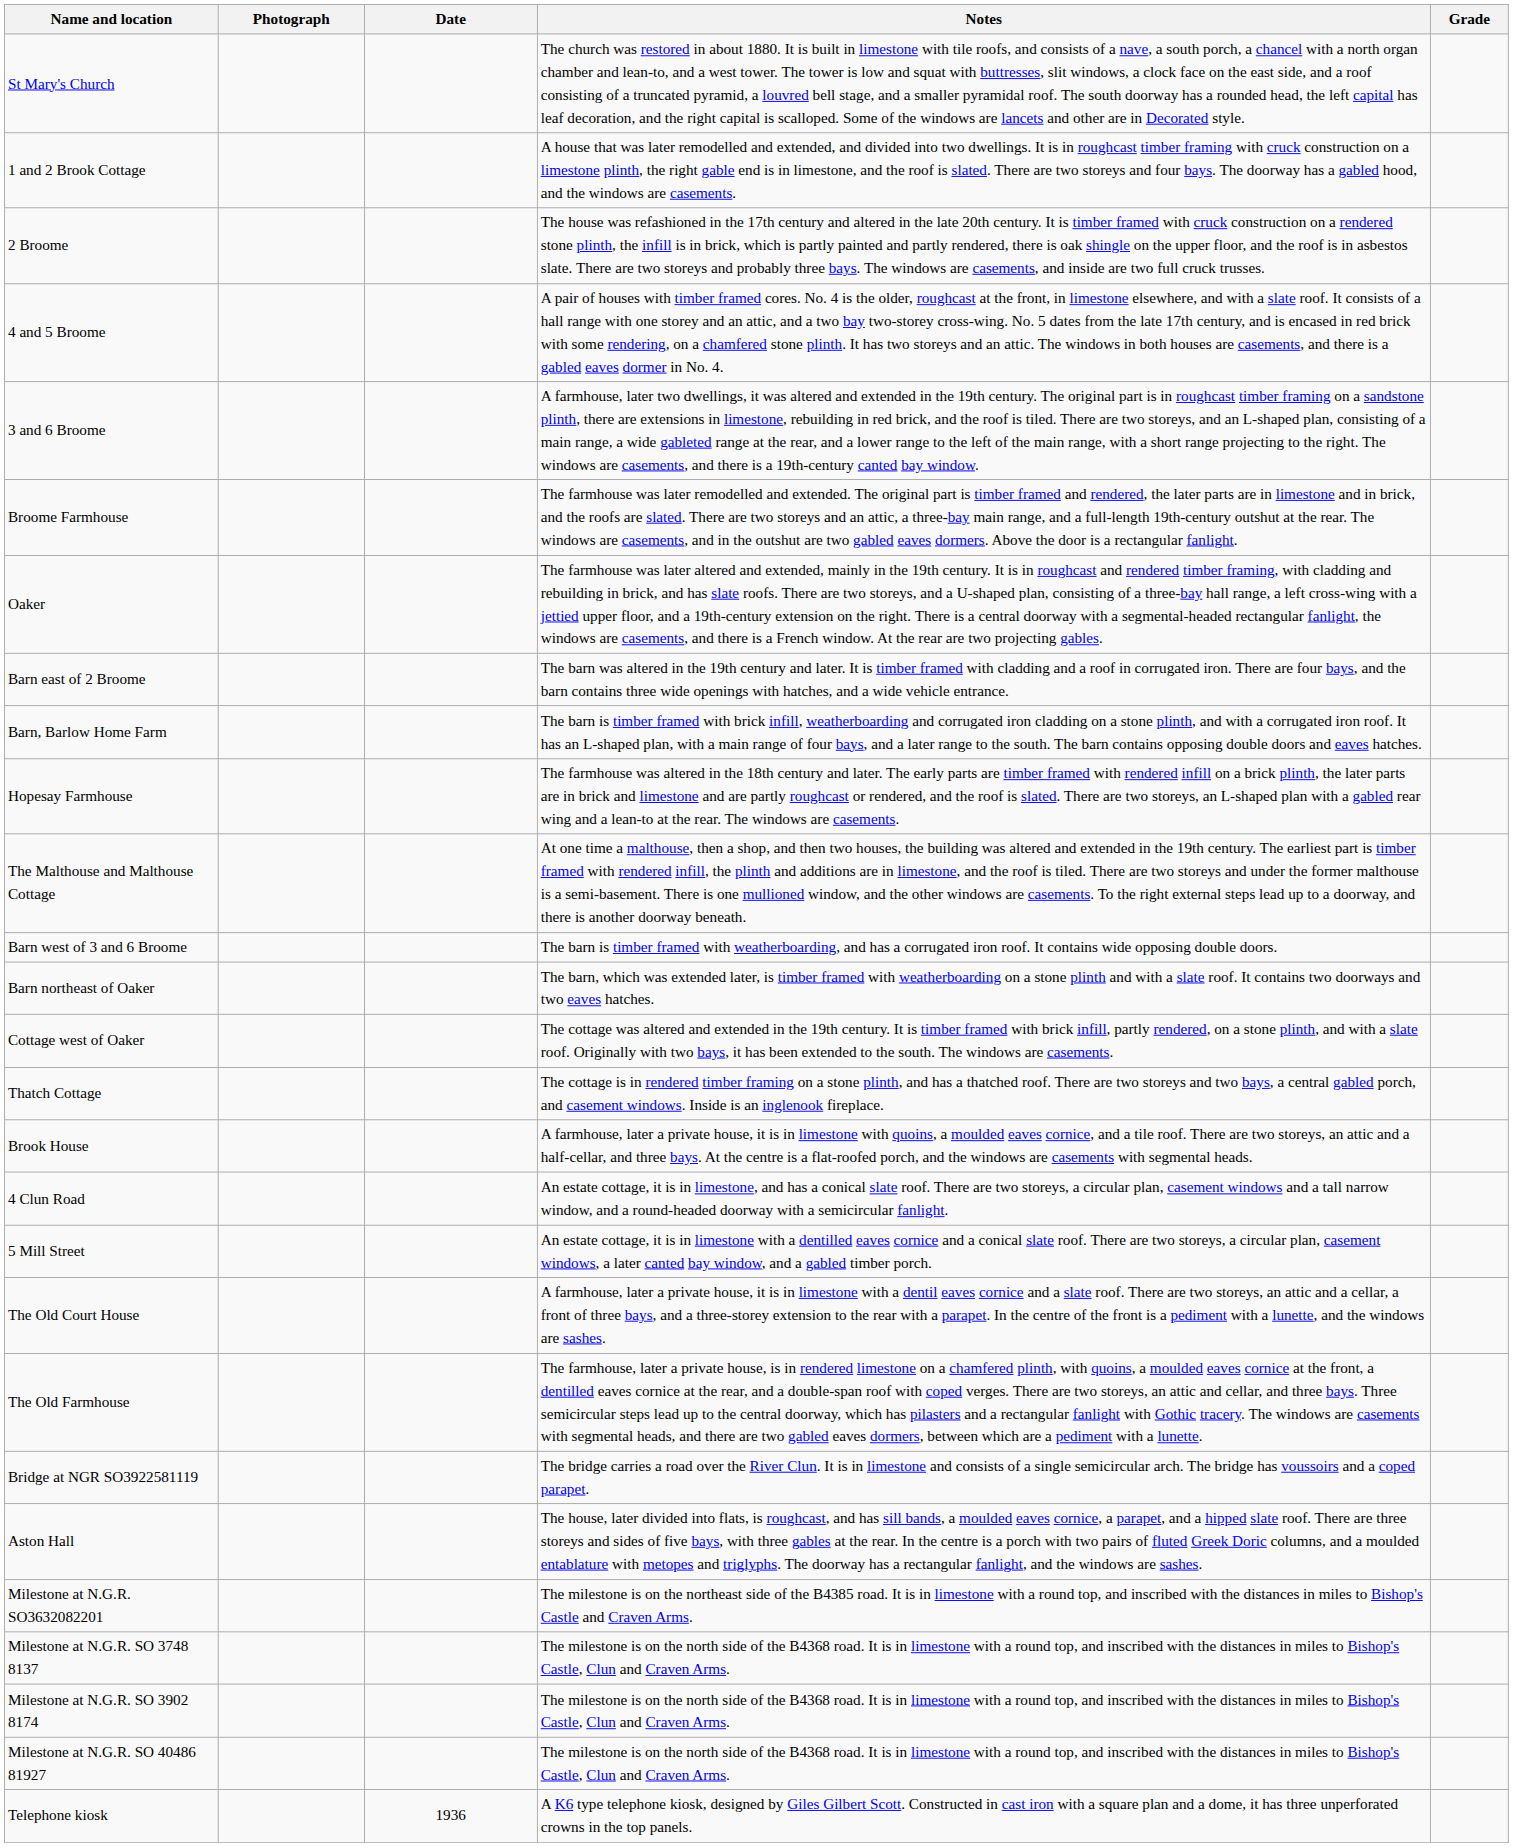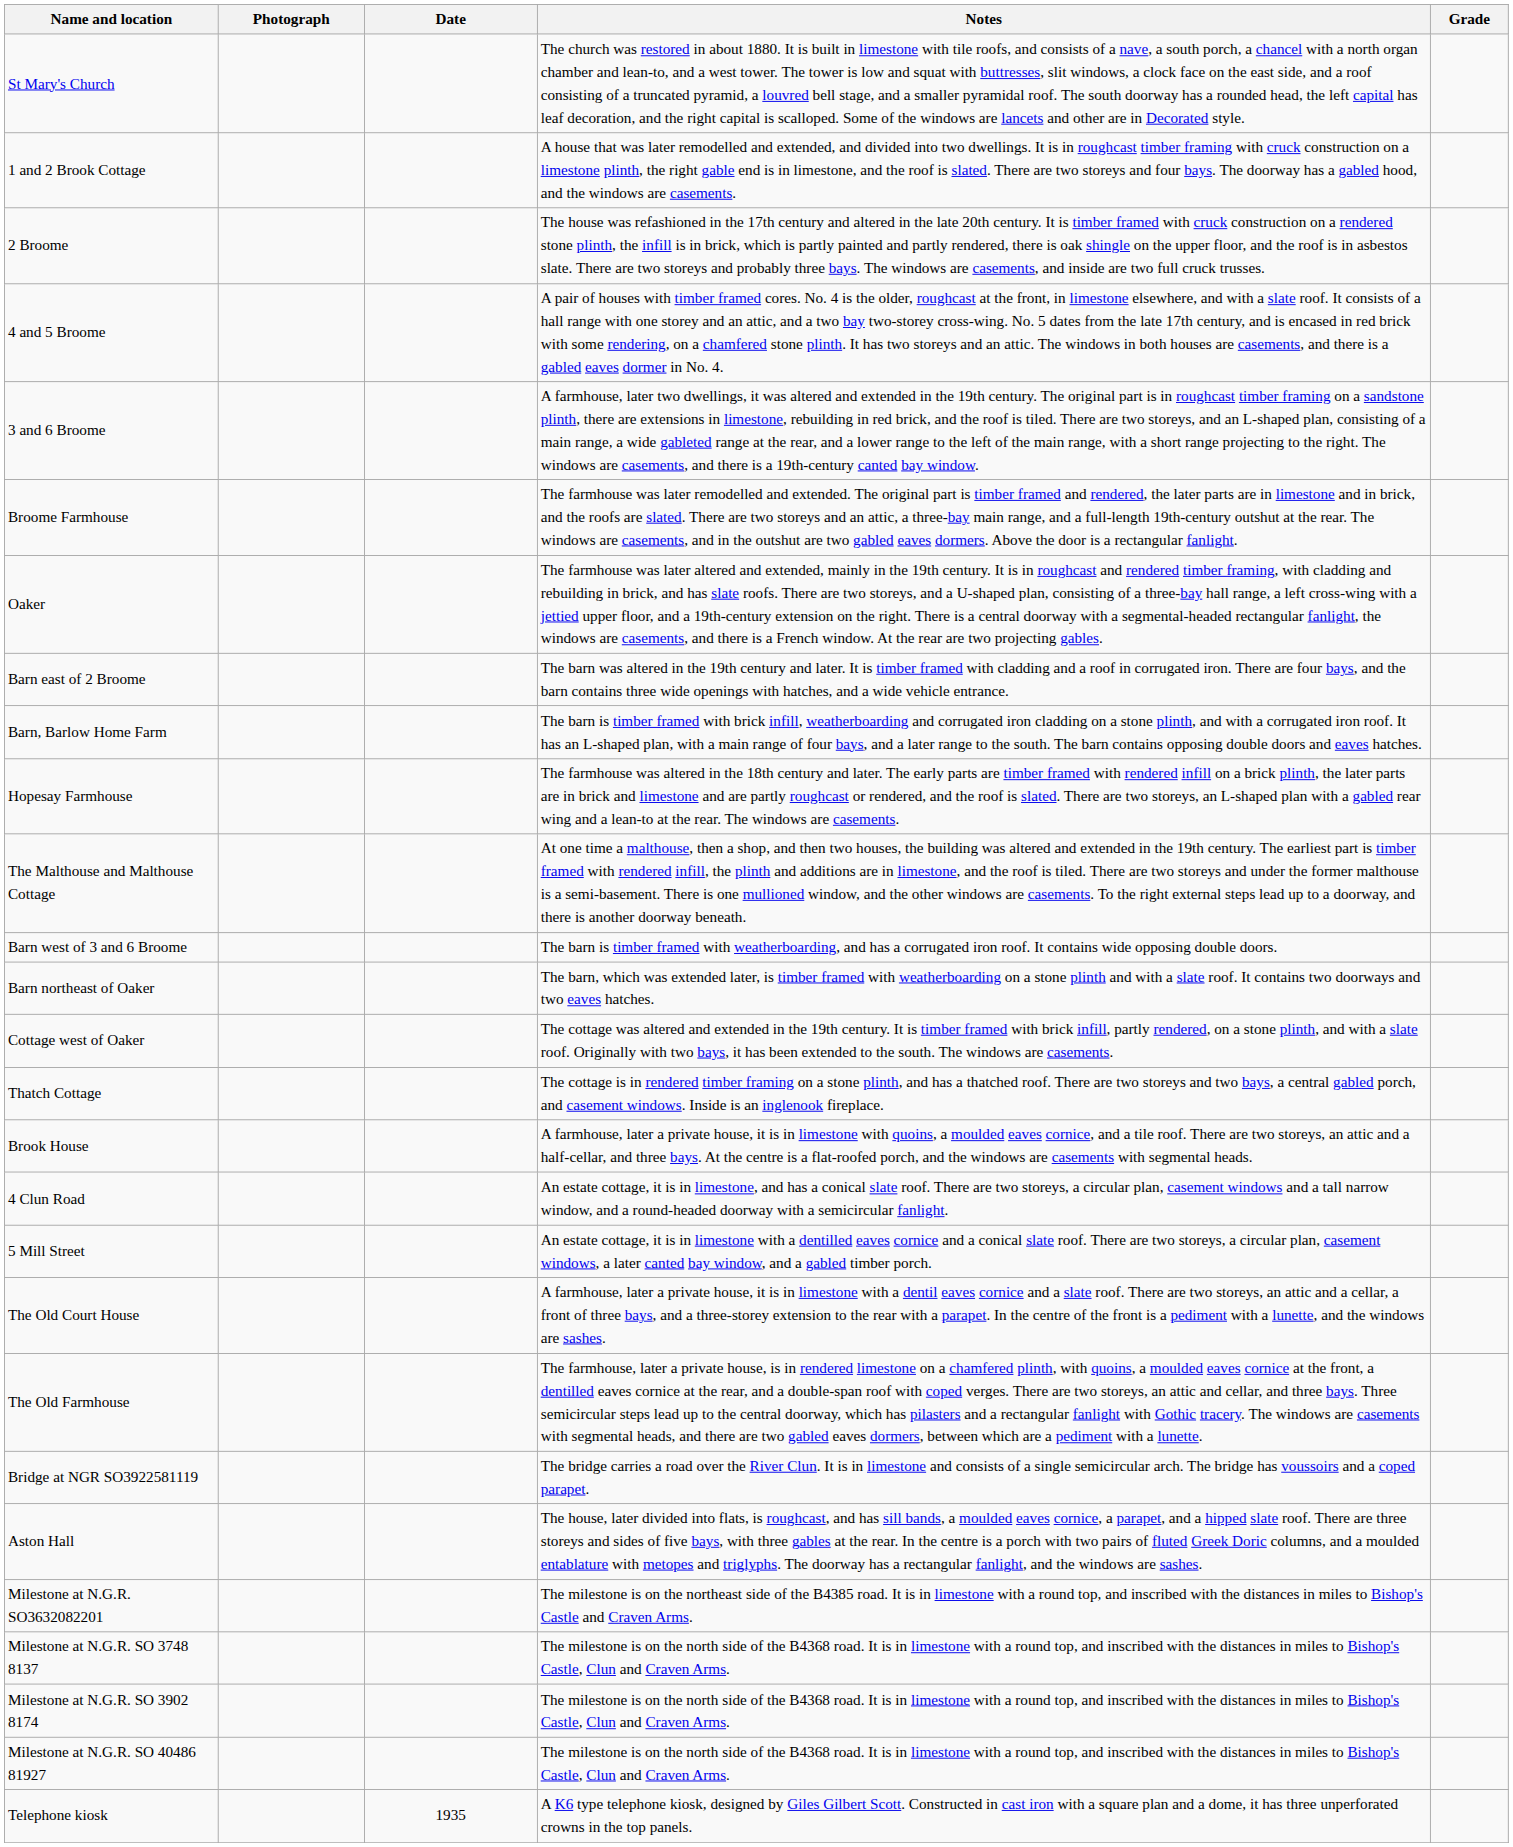Telephone kiosk | Date: 1936 -> 1935
